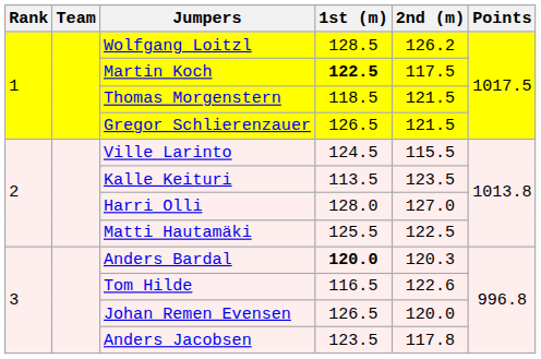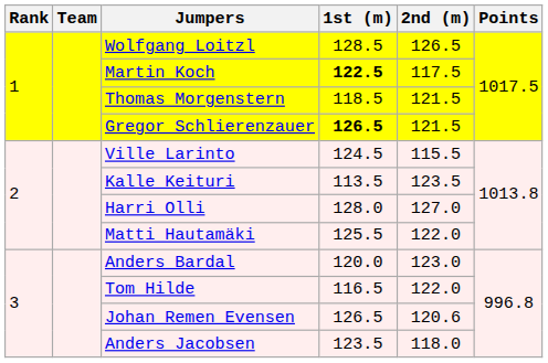Wolfgang Loitzl | 2nd (m): 126.2 -> 126.5
Gregor Schlierenzauer | 1st (m): normal -> bold
Matti Hautamäki | 2nd (m): 122.5 -> 122.0
Anders Bardal | 1st (m): bold -> normal
Anders Bardal | 2nd (m): 120.3 -> 123.0
Tom Hilde | 2nd (m): 122.6 -> 122.0
Johan Remen Evensen | 2nd (m): 120.0 -> 120.6
Anders Jacobsen | 2nd (m): 117.8 -> 118.0
